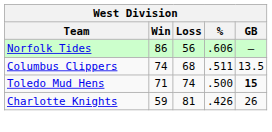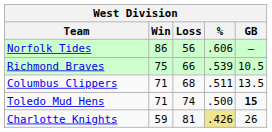+ row: Richmond Braves | 75 | 66 | .539 | 10.5
Columbus Clippers | Win: 74 -> 71
Charlotte Knights | %: no background -> khaki background
